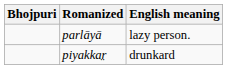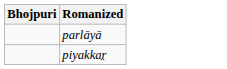- column: English meaning | lazy person. | drunkard
